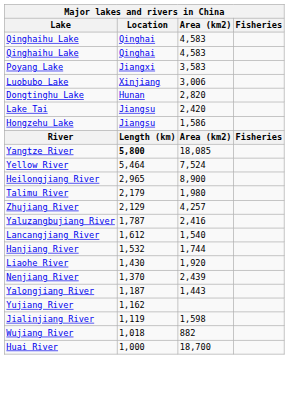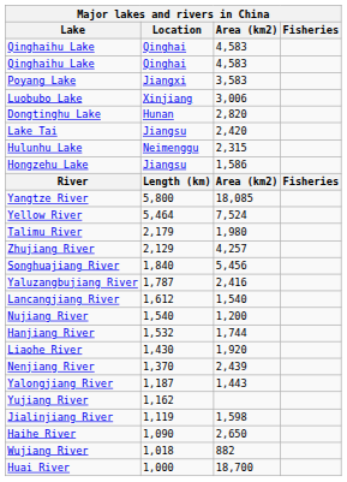+ row: Hulunhu Lake | Neimenggu | 2,315
Yangtze River | Location: bold -> normal
- row: Heilongjiang River | 2,965 | 8,900
+ row: Songhuajiang River | 1,840 | 5,456
+ row: Nujiang River | 1,540 | 1,200
+ row: Haihe River | 1,090 | 2,650
